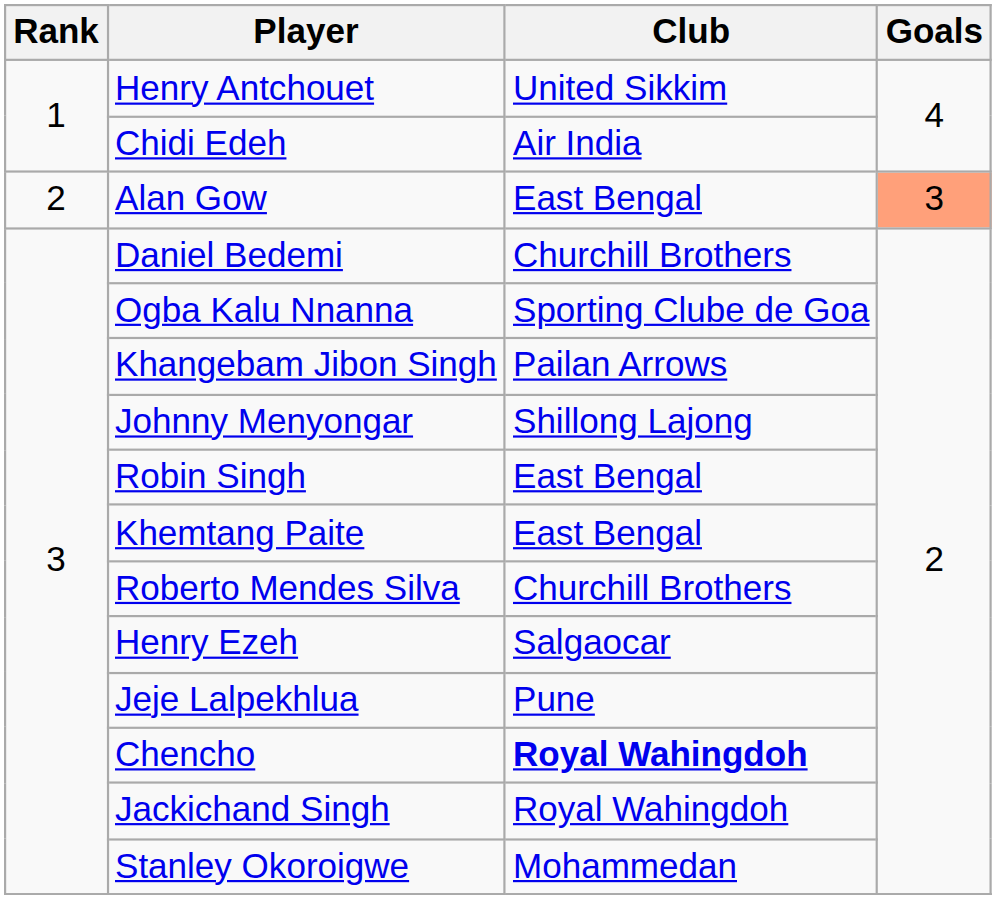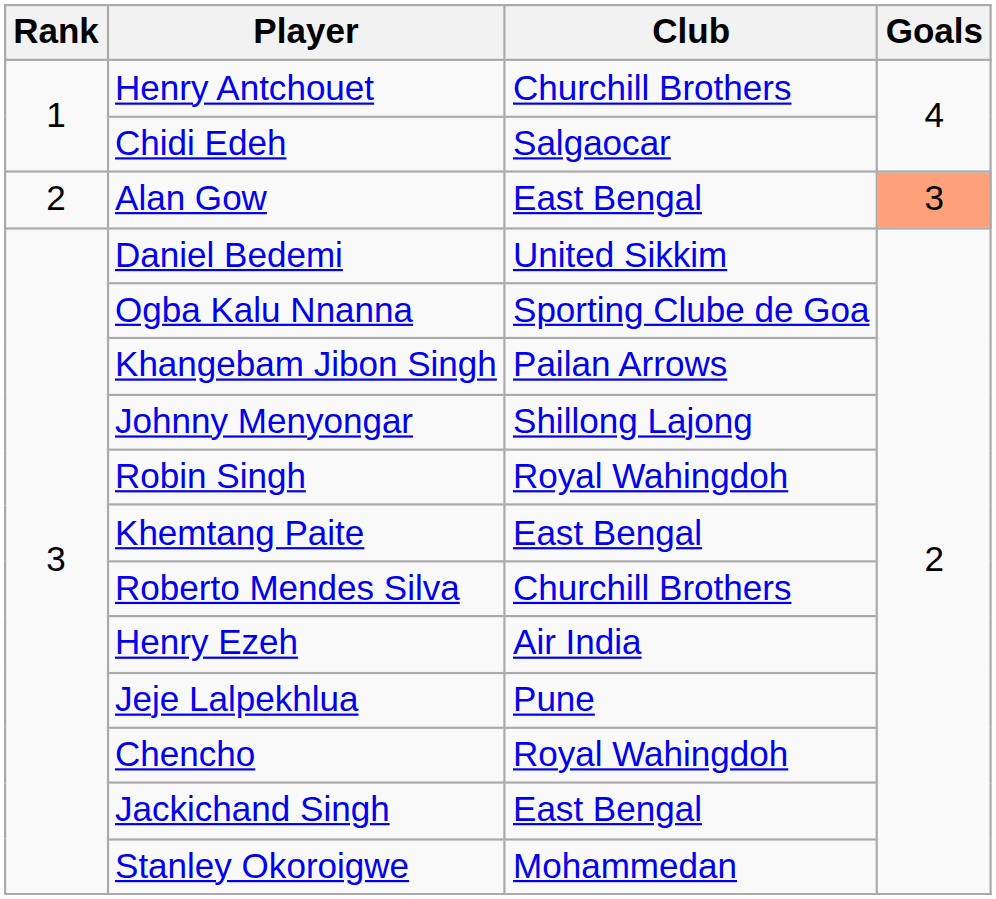Henry Antchouet | Club: United Sikkim -> Churchill Brothers
Chidi Edeh | Club: Air India -> Salgaocar
Daniel Bedemi | Club: Churchill Brothers -> United Sikkim
Robin Singh | Club: East Bengal -> Royal Wahingdoh
Henry Ezeh | Club: Salgaocar -> Air India
Chencho | Club: bold -> normal
Jackichand Singh | Club: Royal Wahingdoh -> East Bengal
